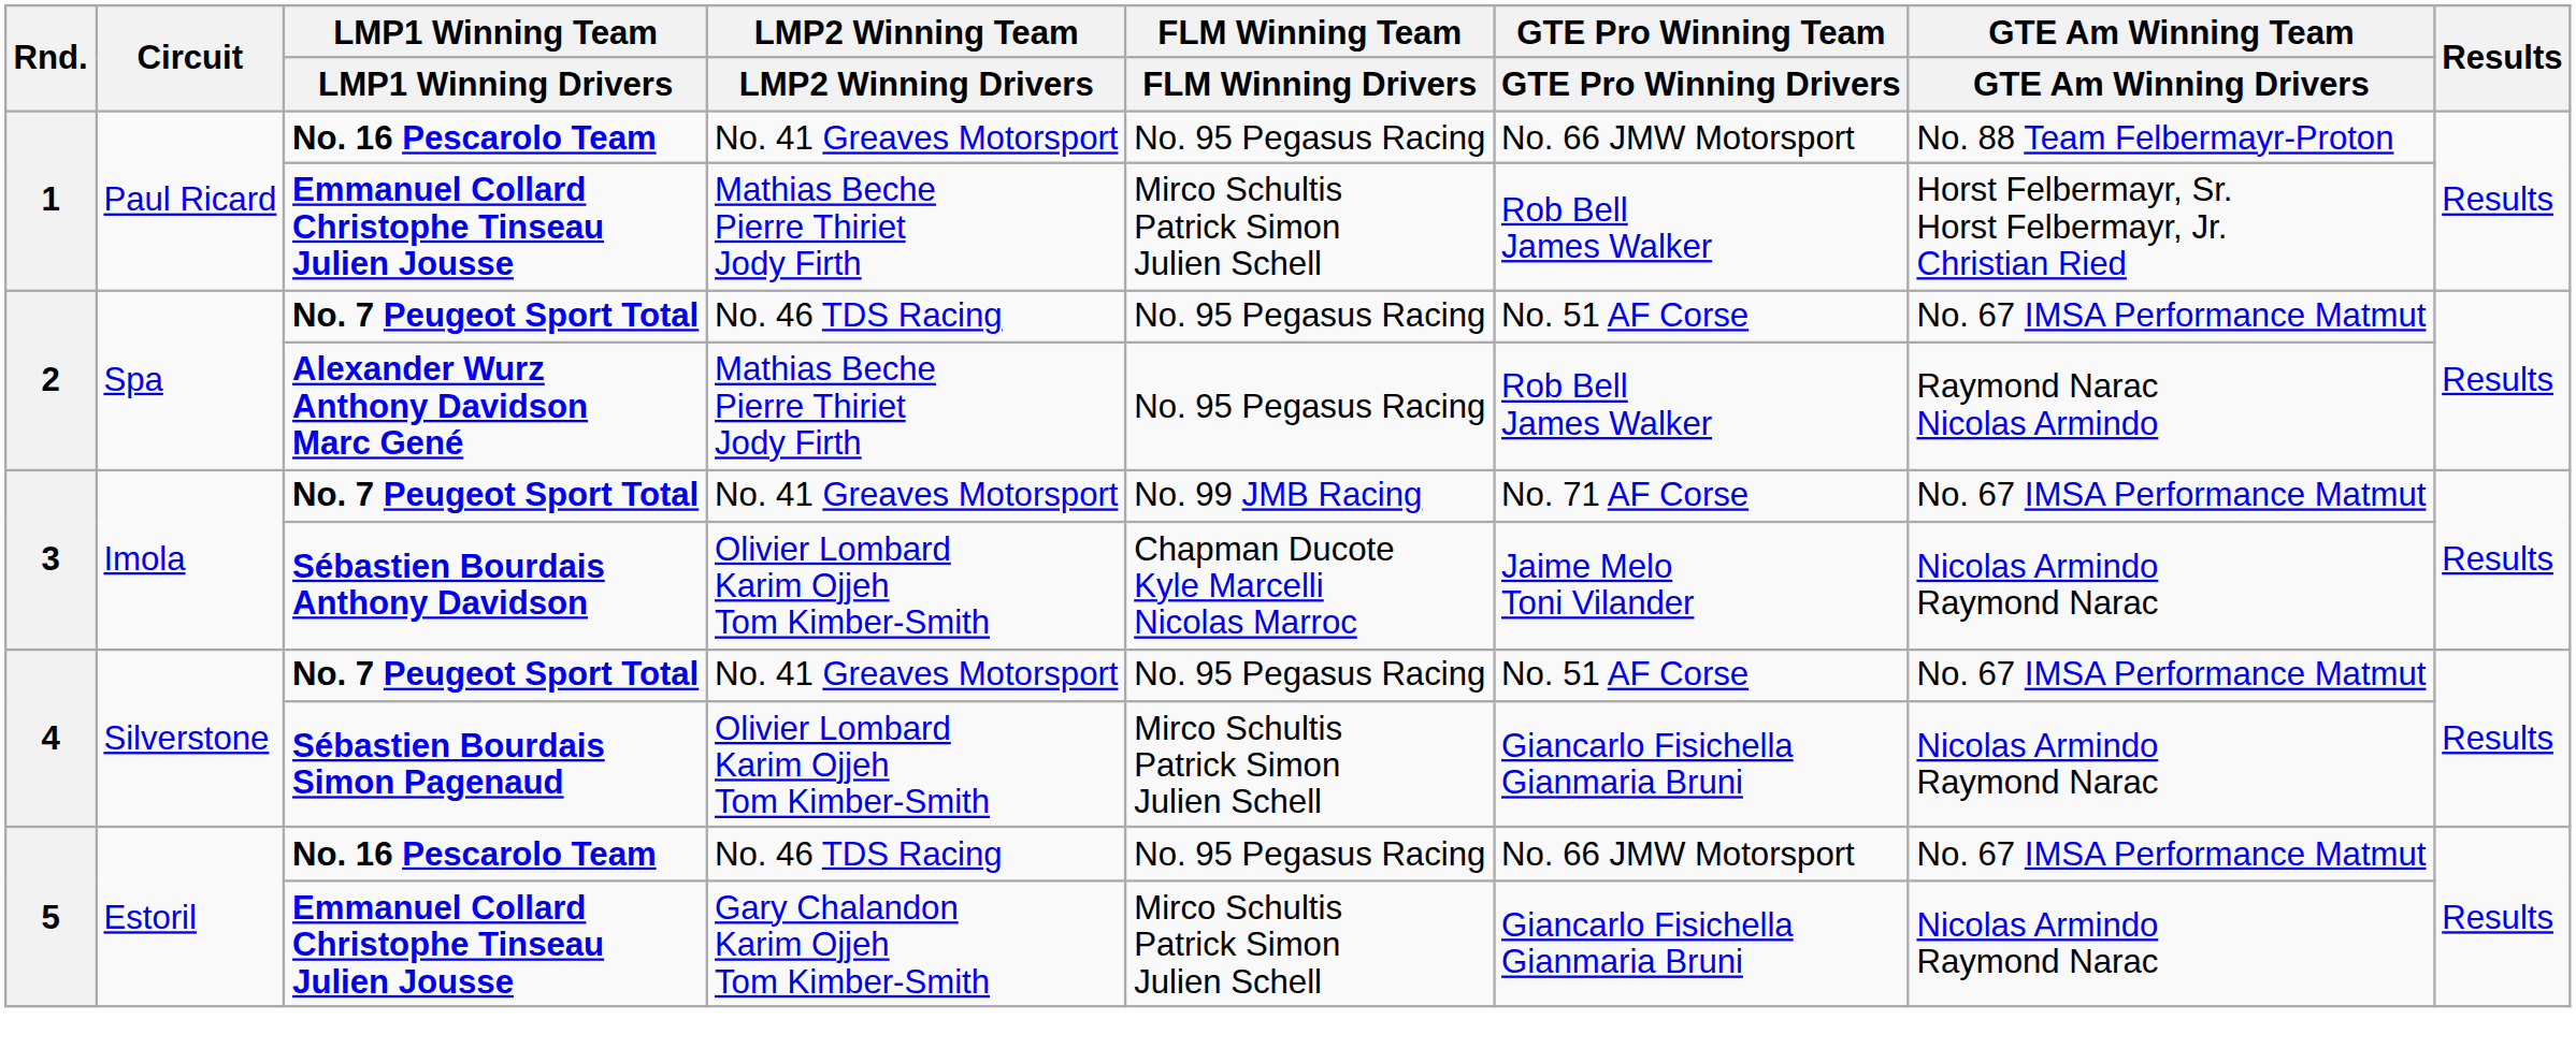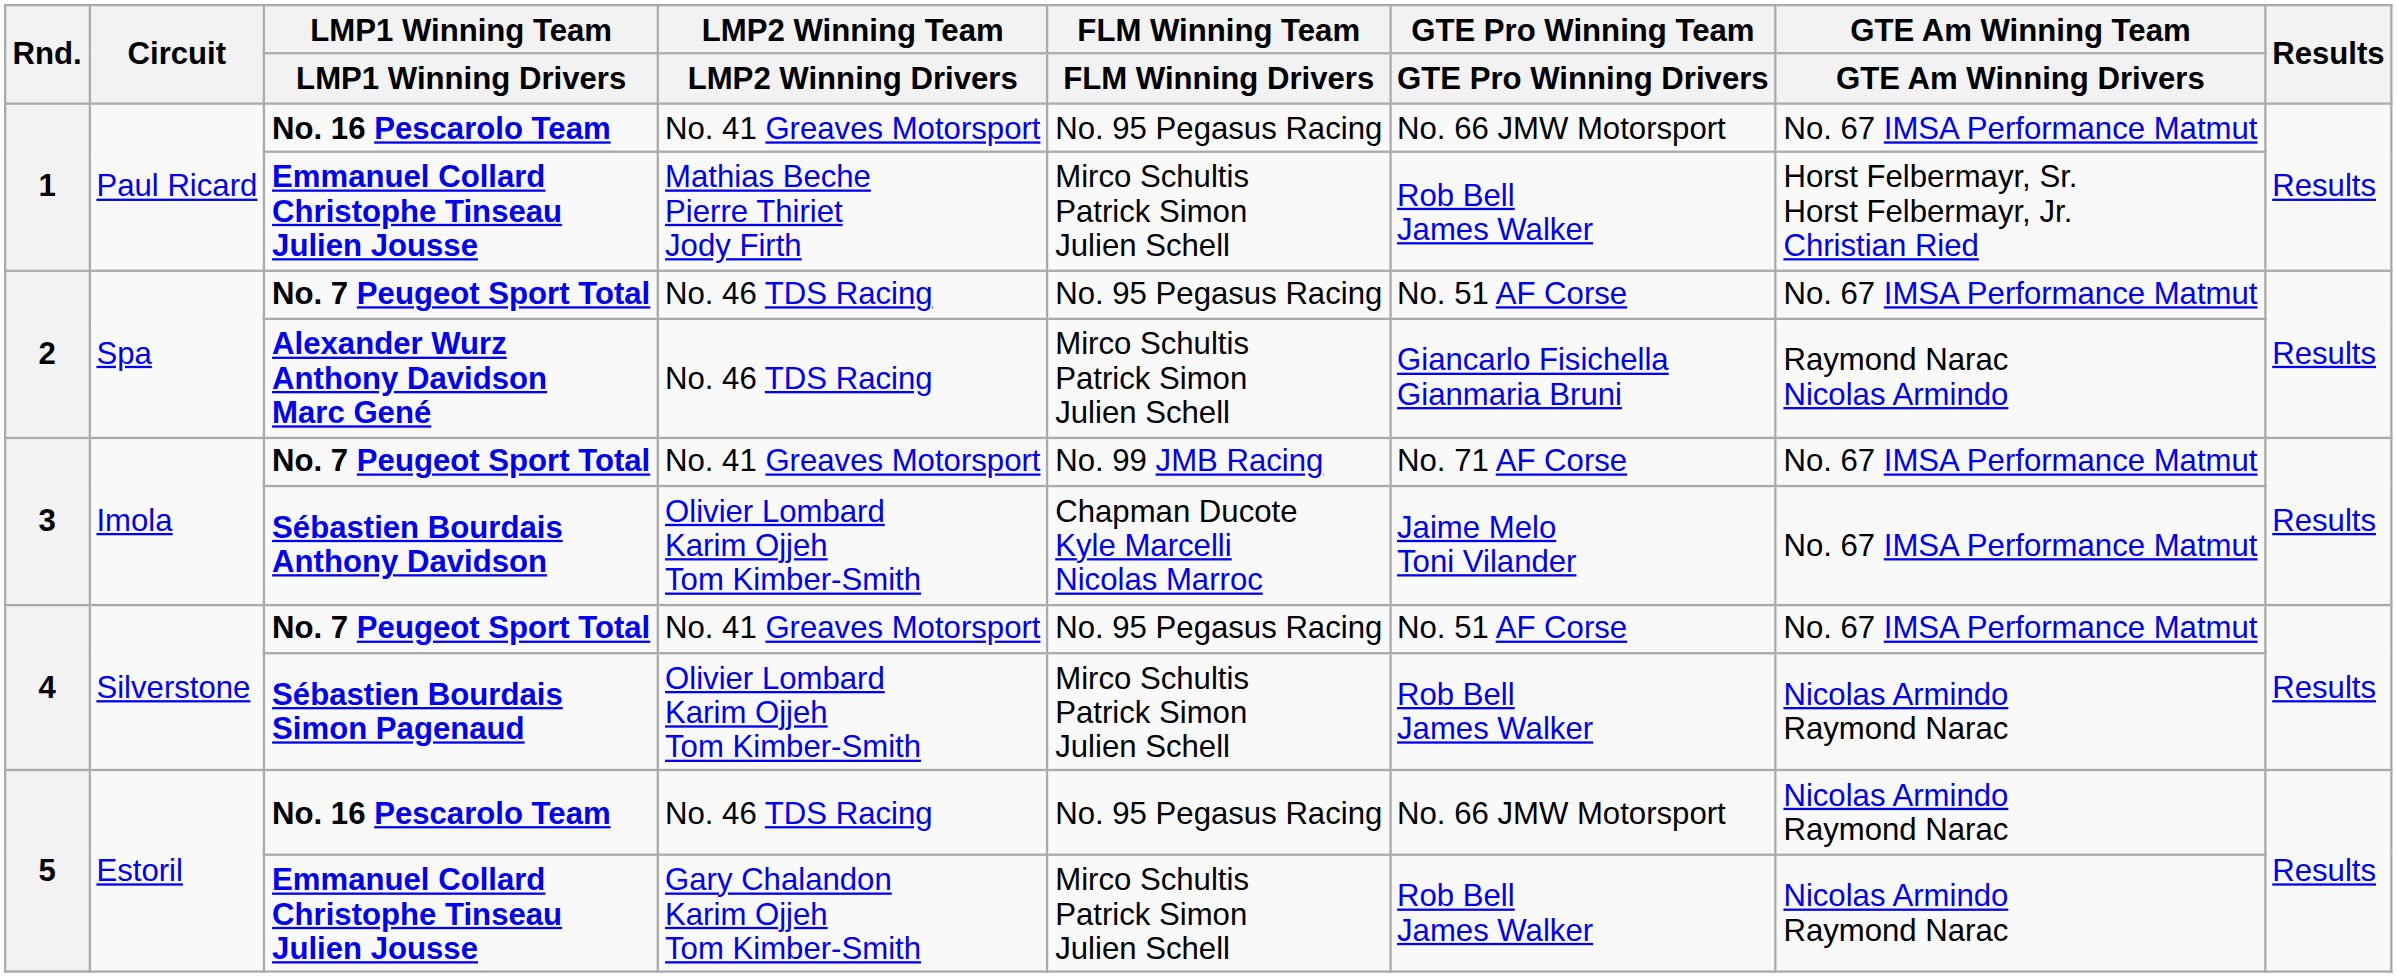1 / No. 16 Pescarolo Team | GTE Am Winning Team / GTE Am Winning Drivers: No. 88 Team Felbermayr-Proton -> No. 67 IMSA Performance Matmut
Alexander Wurz Anthony Davidson Marc Gené | LMP2 Winning Team / LMP2 Winning Drivers: Mathias Beche Pierre Thiriet Jody Firth -> No. 46 TDS Racing
Alexander Wurz Anthony Davidson Marc Gené | FLM Winning Team / FLM Winning Drivers: No. 95 Pegasus Racing -> Mirco Schultis Patrick Simon Julien Schell
Alexander Wurz Anthony Davidson Marc Gené | GTE Pro Winning Team / GTE Pro Winning Drivers: Rob Bell James Walker -> Giancarlo Fisichella Gianmaria Bruni
Sébastien Bourdais Anthony Davidson | GTE Am Winning Team / GTE Am Winning Drivers: Nicolas Armindo Raymond Narac -> No. 67 IMSA Performance Matmut
Sébastien Bourdais Simon Pagenaud | GTE Pro Winning Team / GTE Pro Winning Drivers: Giancarlo Fisichella Gianmaria Bruni -> Rob Bell James Walker
5 / No. 16 Pescarolo Team | GTE Am Winning Team / GTE Am Winning Drivers: No. 67 IMSA Performance Matmut -> Nicolas Armindo Raymond Narac
5 / Emmanuel Collard Christophe Tinseau Julien Jousse | GTE Pro Winning Team / GTE Pro Winning Drivers: Giancarlo Fisichella Gianmaria Bruni -> Rob Bell James Walker
